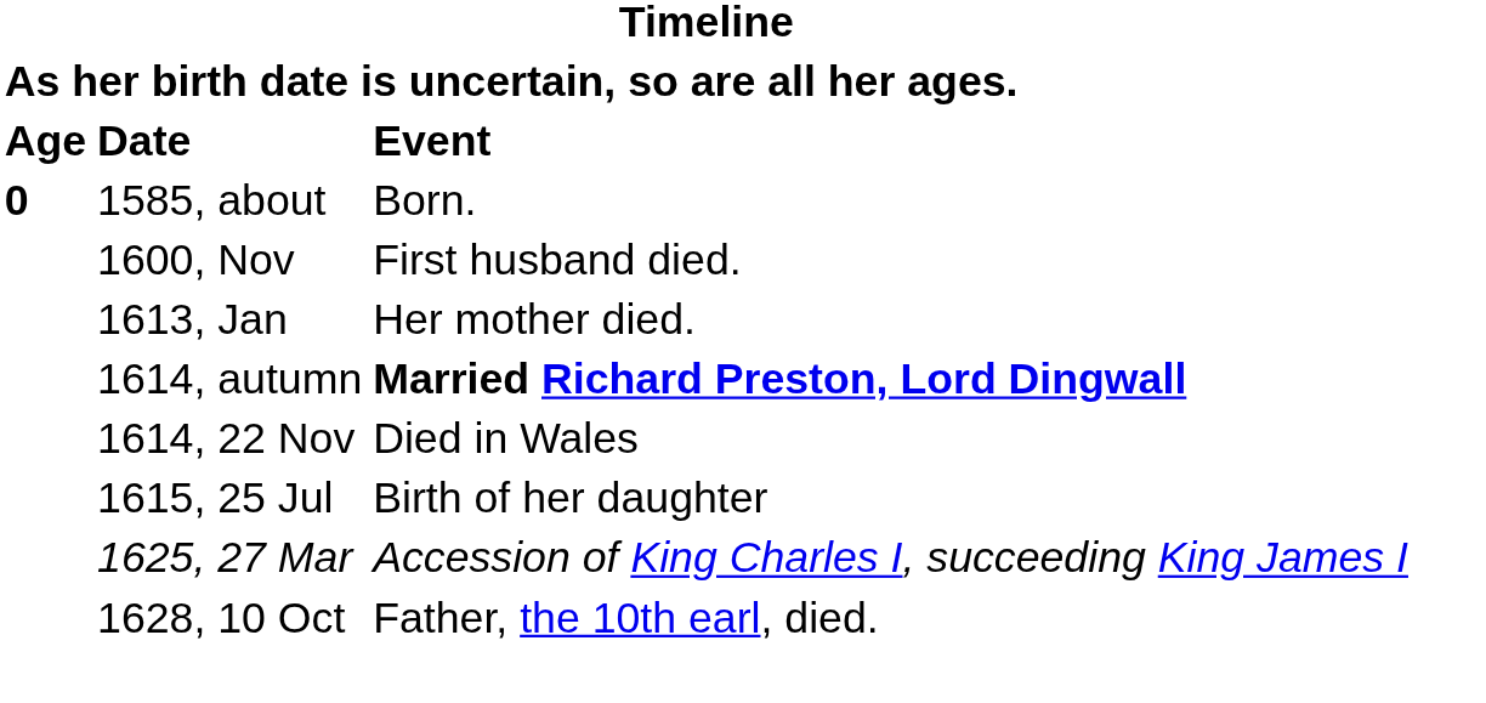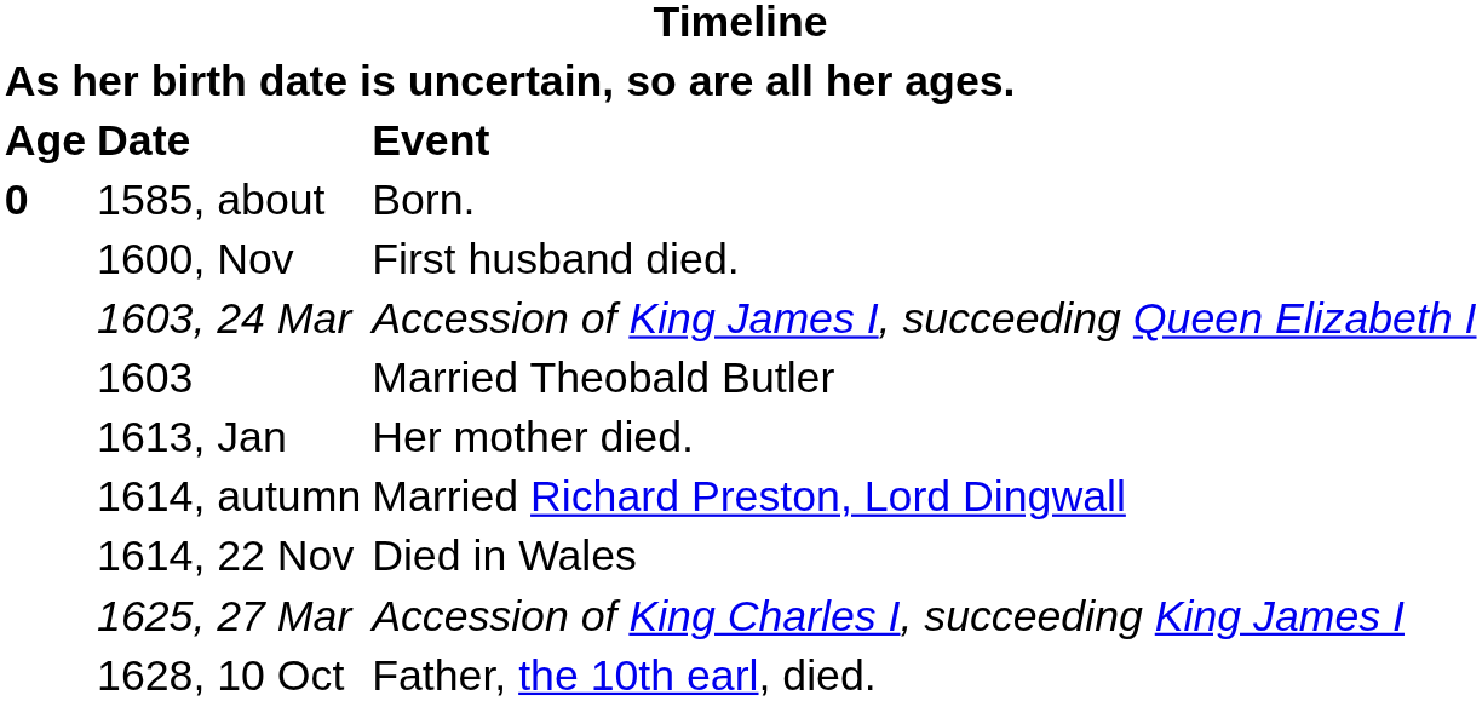+ row: 1603, 24 Mar | Accession of King James I, succeeding Queen Elizabeth I
+ row: 1603 | Married Theobald Butler
1614, autumn | Event: bold -> normal
- row: 1615, 25 Jul | Birth of her daughter
